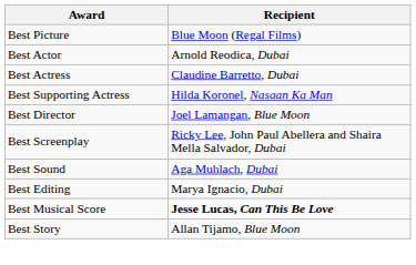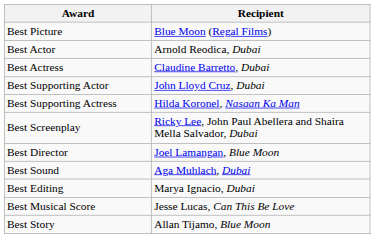+ row: Best Supporting Actor | John Lloyd Cruz, Dubai
rows swapped: Best Director <-> Best Screenplay
Best Musical Score | Recipient: bold -> normal
